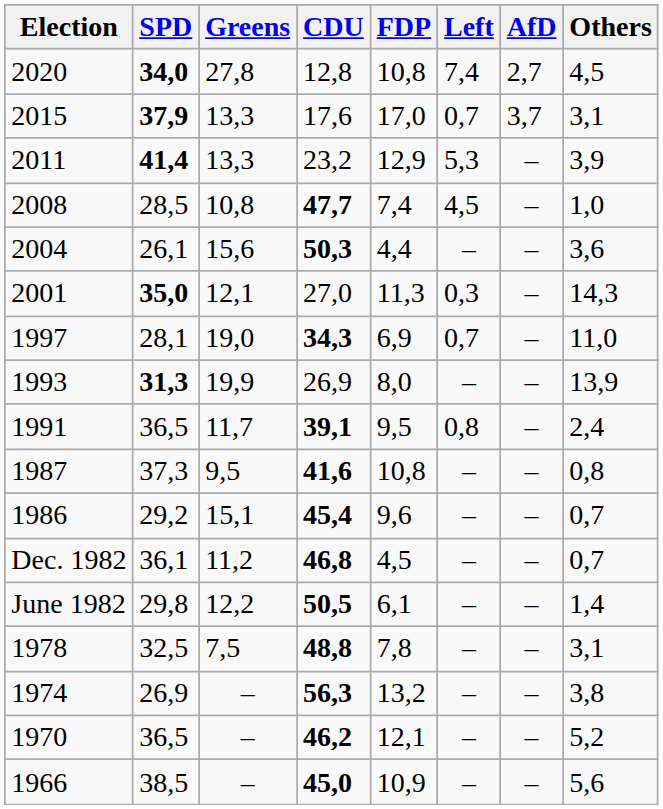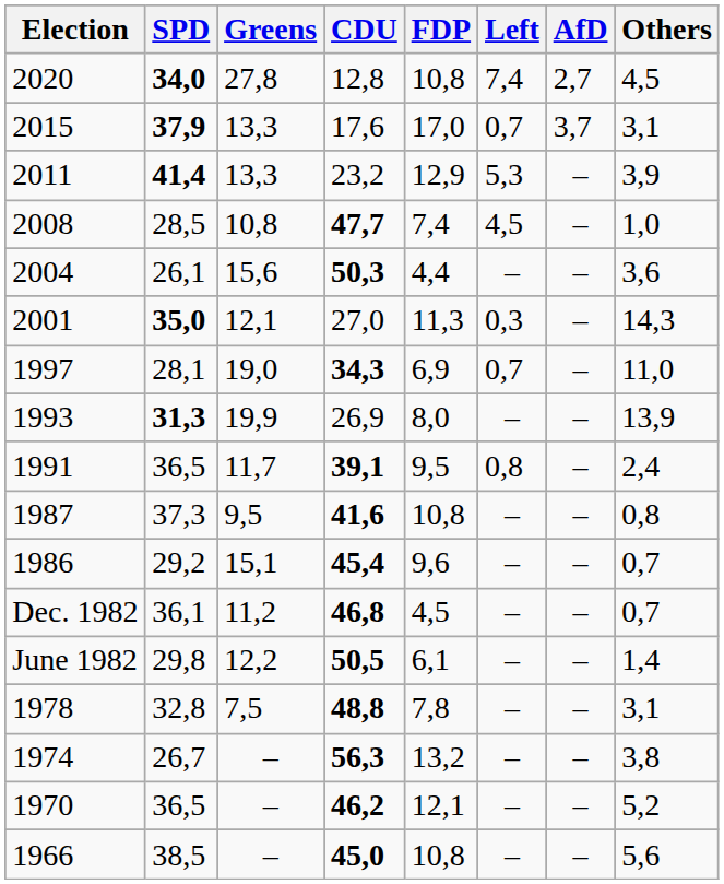1978 | SPD: 32,5 -> 32,8
1974 | SPD: 26,9 -> 26,7
1966 | FDP: 10,9 -> 10,8
